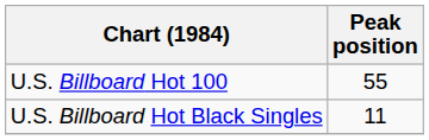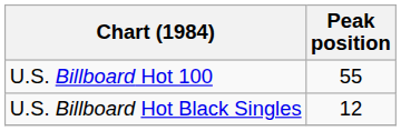U.S. Billboard Hot Black Singles | Peak position: 11 -> 12
